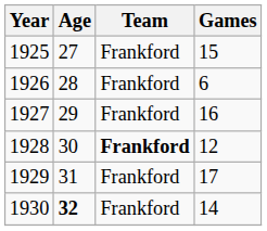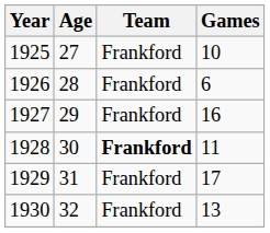1925 | Games: 15 -> 10
1928 | Games: 12 -> 11
1930 | Age: bold -> normal
1930 | Games: 14 -> 13
